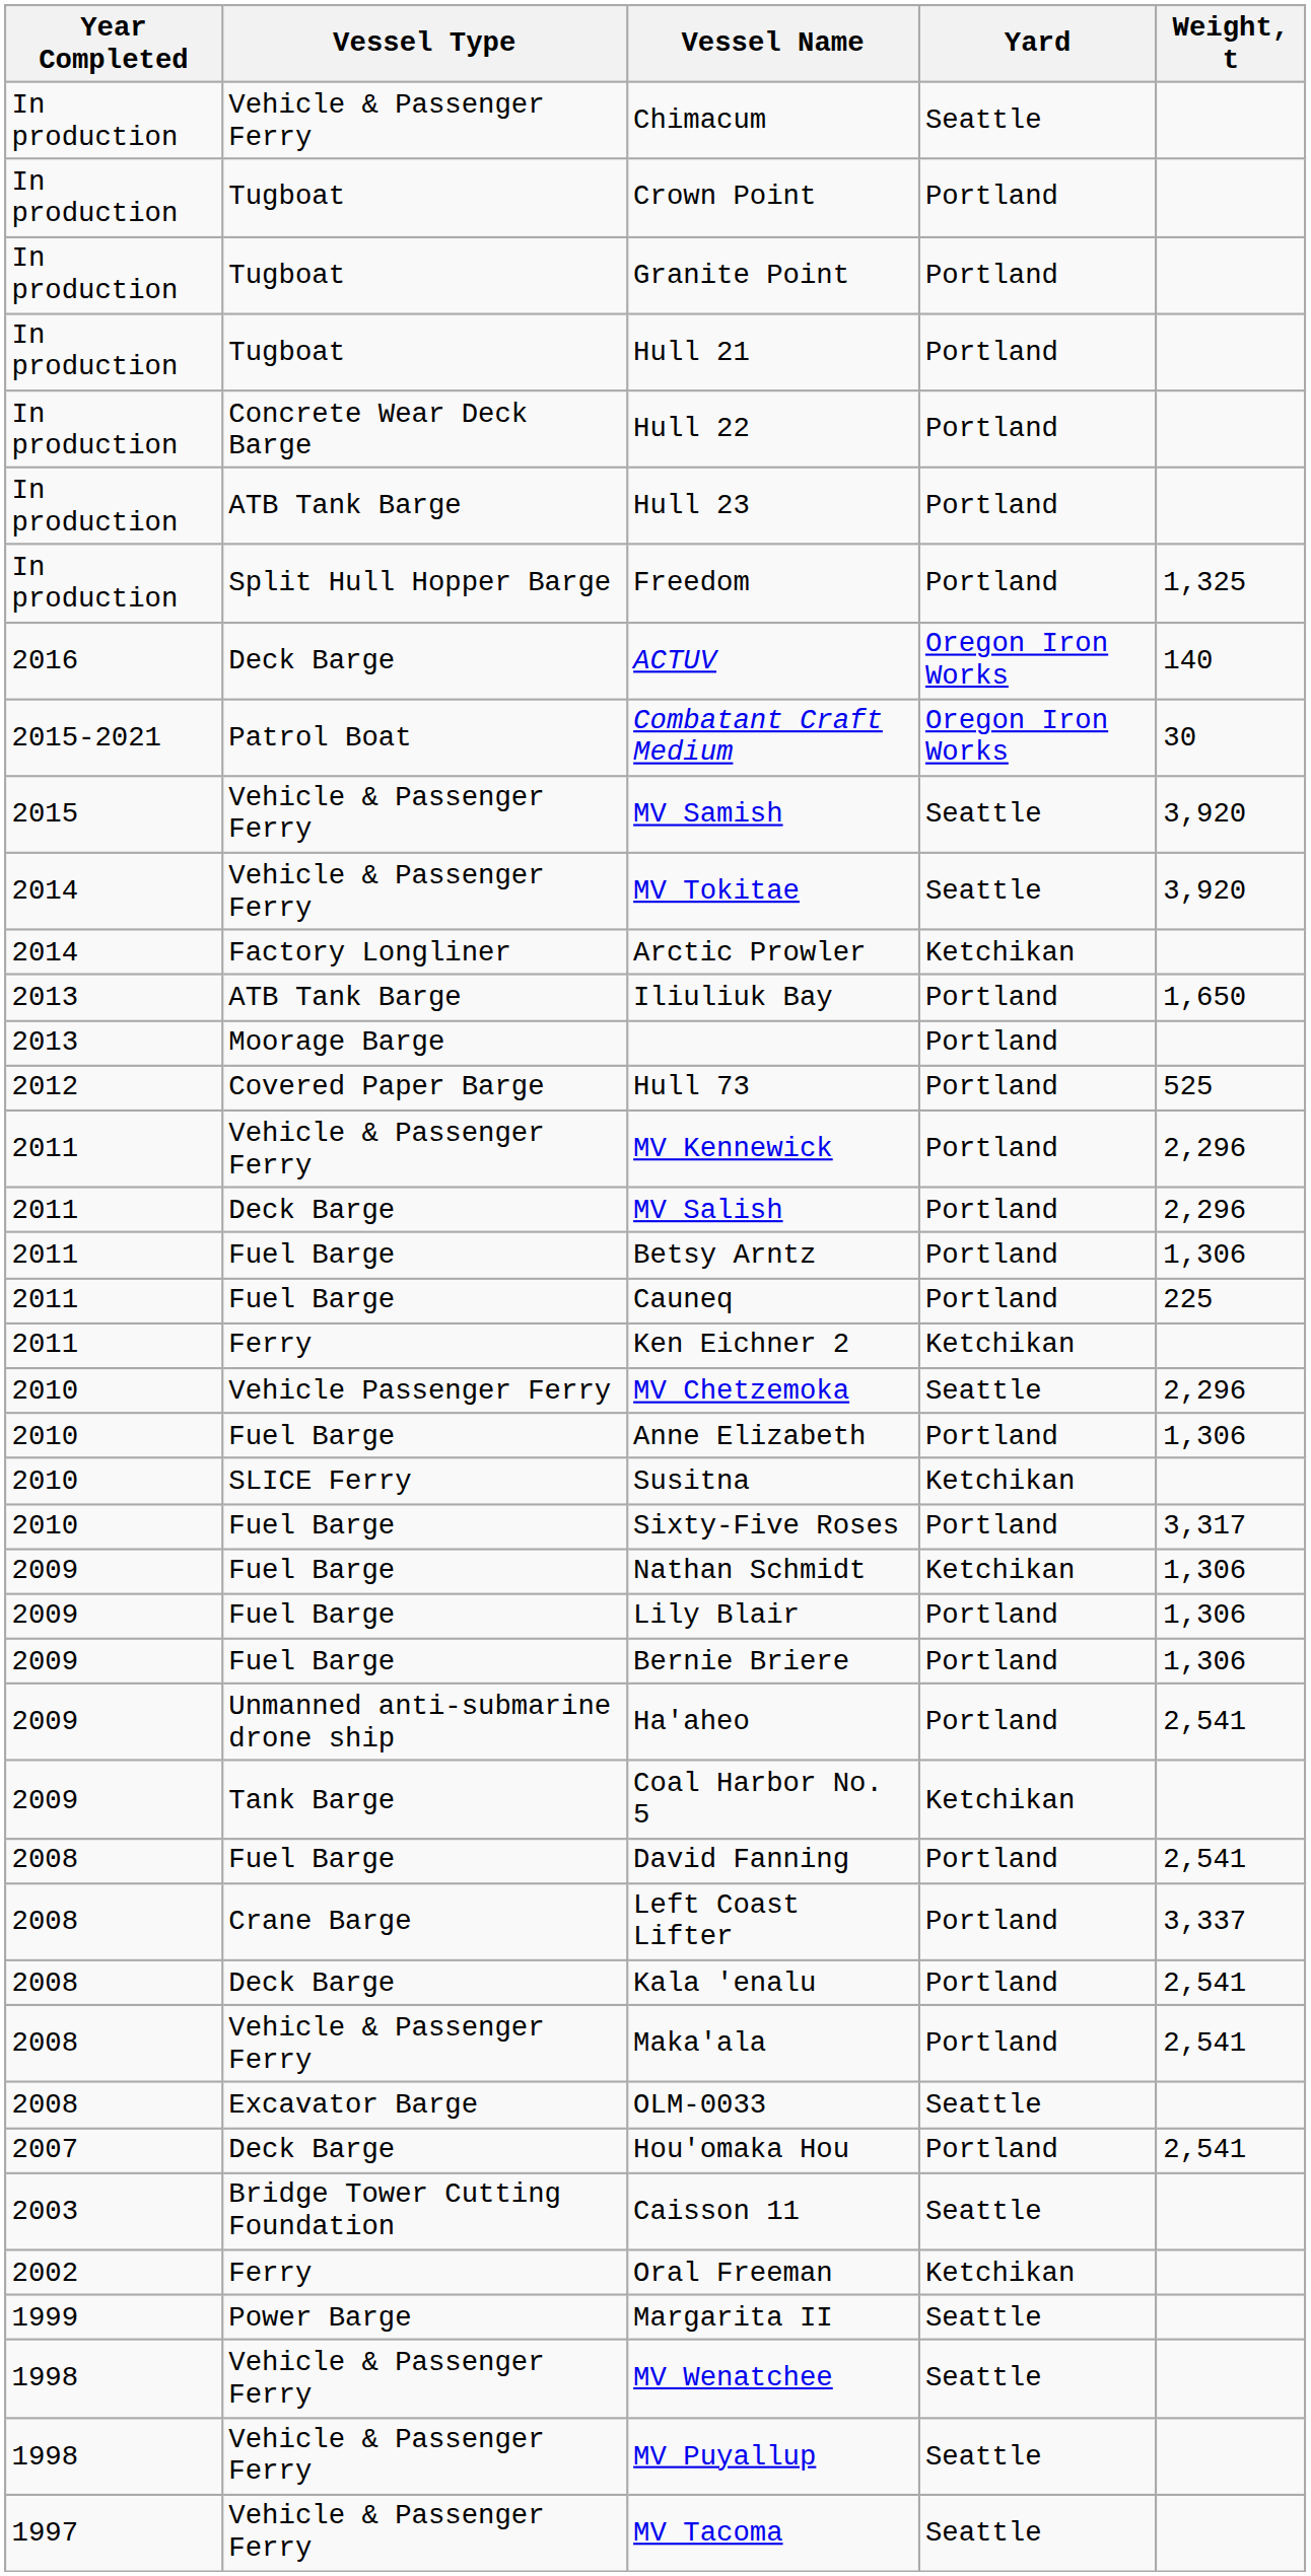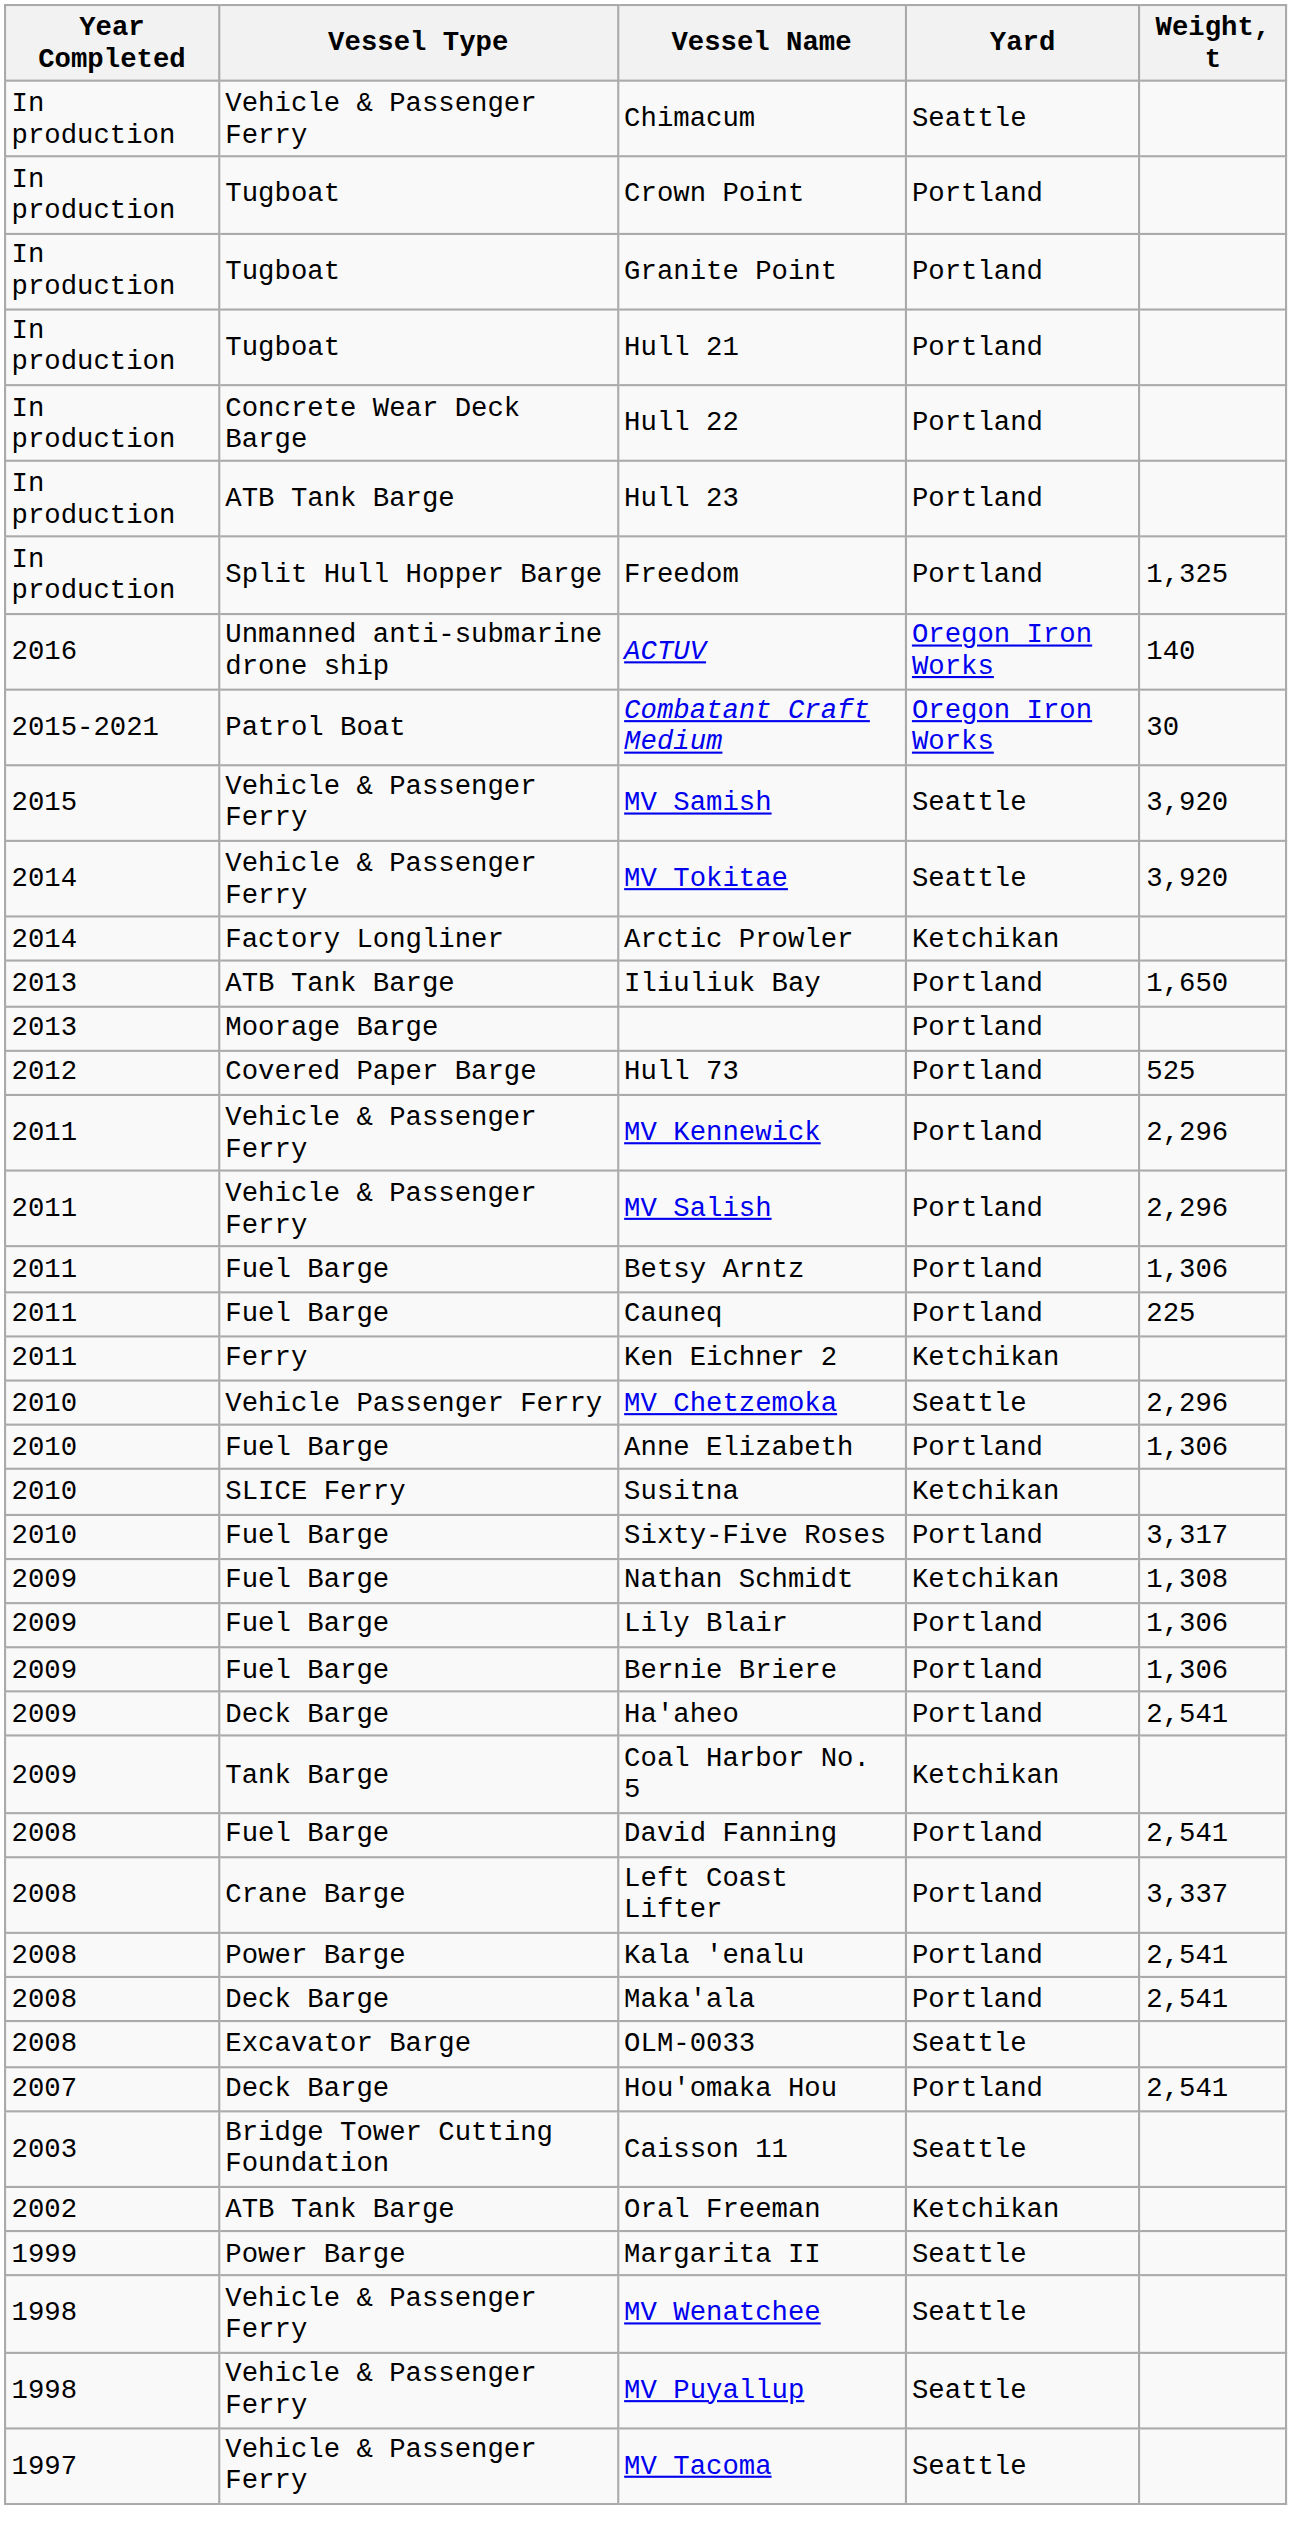ACTUV | Vessel Type: Deck Barge -> Unmanned anti-submarine drone ship
MV Salish | Vessel Type: Deck Barge -> Vehicle & Passenger Ferry
Nathan Schmidt | Weight, t: 1,306 -> 1,308
Ha'aheo | Vessel Type: Unmanned anti-submarine drone ship -> Deck Barge
Kala 'enalu | Vessel Type: Deck Barge -> Power Barge
Maka'ala | Vessel Type: Vehicle & Passenger Ferry -> Deck Barge
Oral Freeman | Vessel Type: Ferry -> ATB Tank Barge
